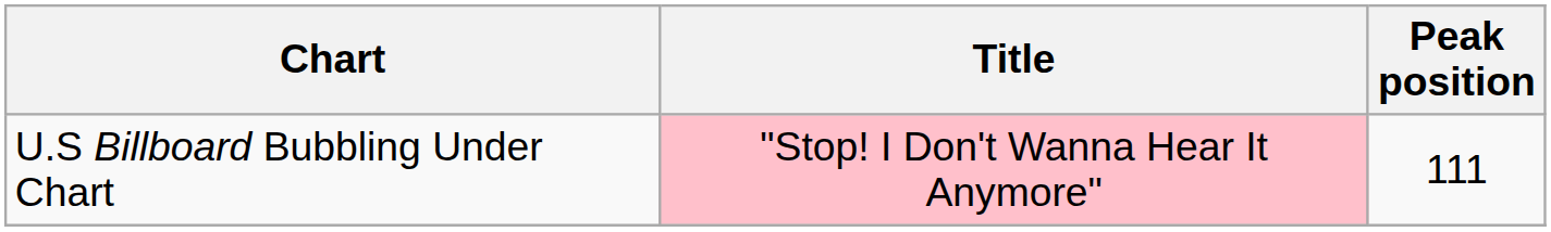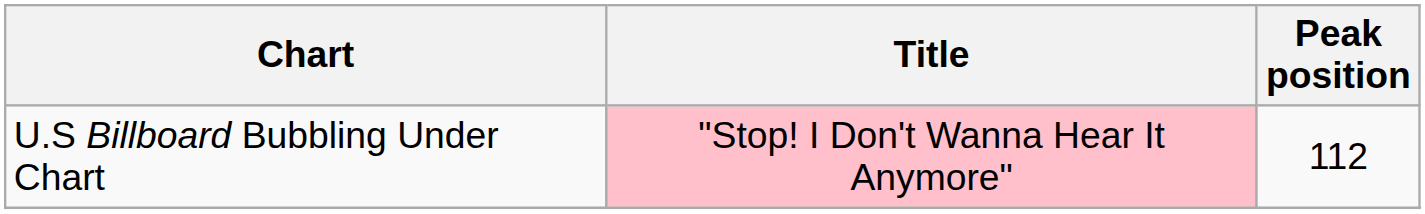U.S Billboard Bubbling Under Chart | Peak position: 111 -> 112
